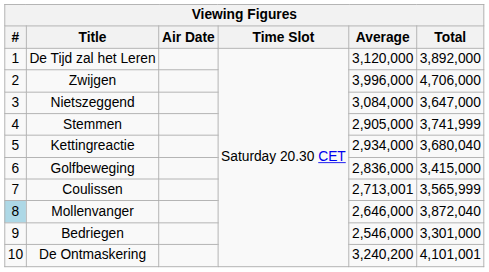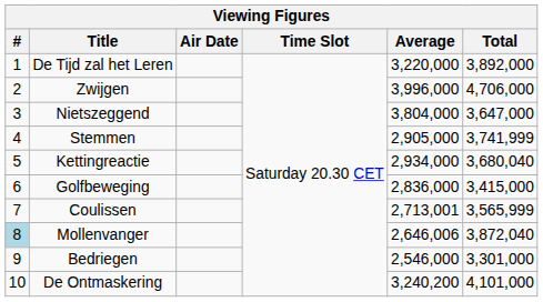De Tijd zal het Leren | Average: 3,120,000 -> 3,220,000
Nietszeggend | Average: 3,084,000 -> 3,804,000
Mollenvanger | Average: 2,646,000 -> 2,646,006
De Ontmaskering | Total: 4,101,001 -> 4,101,000
